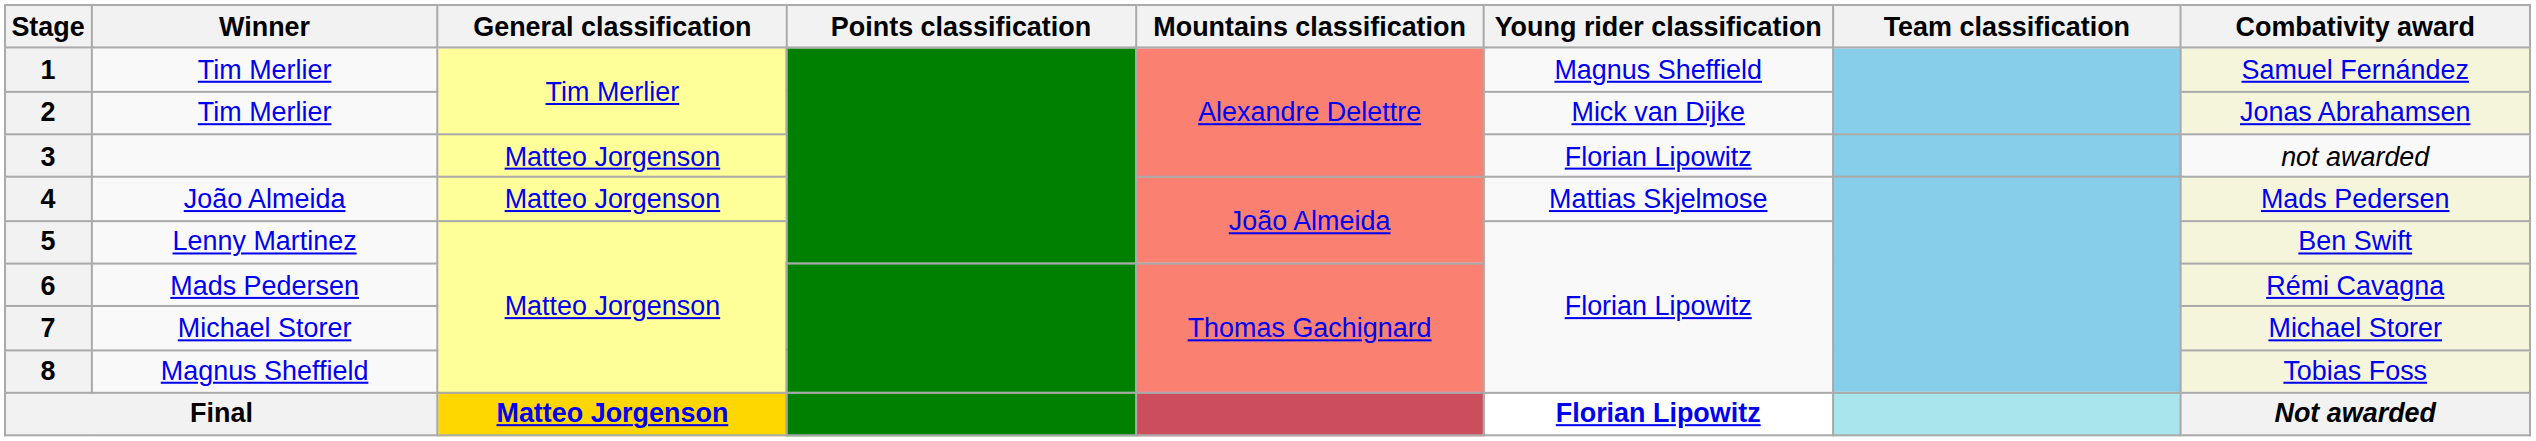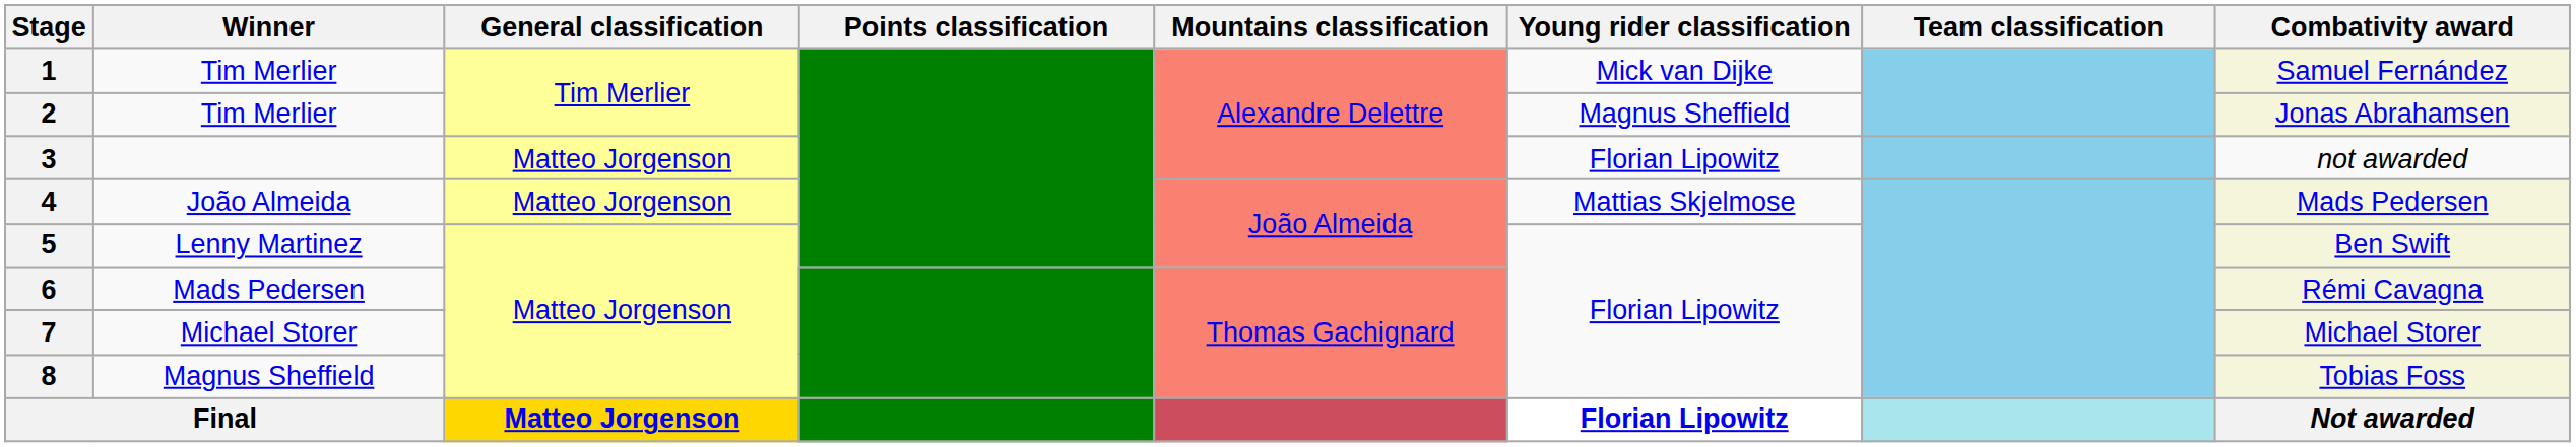1 | Young rider classification: Magnus Sheffield -> Mick van Dijke
2 | Young rider classification: Mick van Dijke -> Magnus Sheffield
